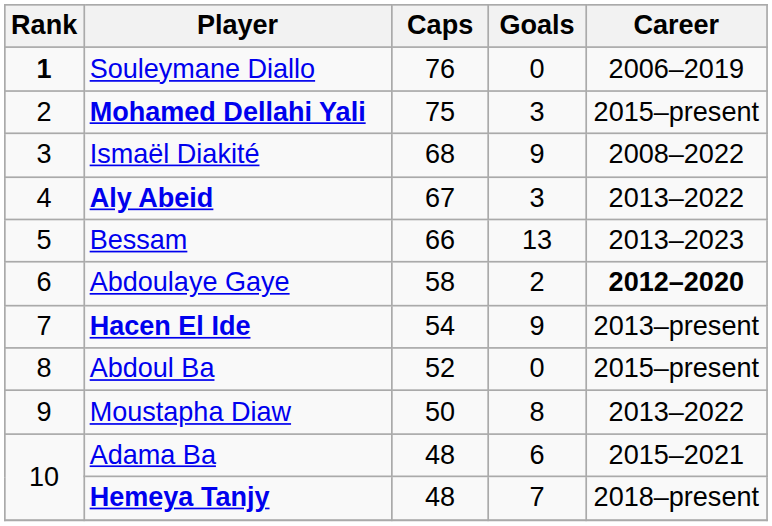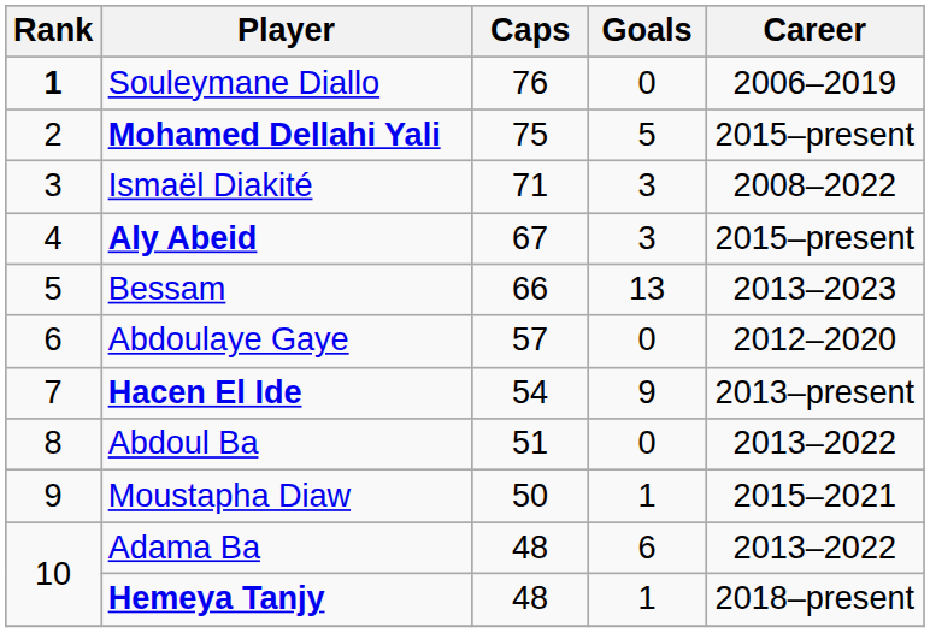Mohamed Dellahi Yali | Goals: 3 -> 5
Ismaël Diakité | Caps: 68 -> 71
Ismaël Diakité | Goals: 9 -> 3
Aly Abeid | Career: 2013–2022 -> 2015–present
Abdoulaye Gaye | Caps: 58 -> 57
Abdoulaye Gaye | Goals: 2 -> 0
Abdoulaye Gaye | Career: bold -> normal
Abdoul Ba | Caps: 52 -> 51
Abdoul Ba | Career: 2015–present -> 2013–2022
Moustapha Diaw | Goals: 8 -> 1
Moustapha Diaw | Career: 2013–2022 -> 2015–2021
Adama Ba | Career: 2015–2021 -> 2013–2022
Hemeya Tanjy | Goals: 7 -> 1
